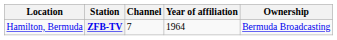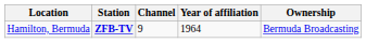ZFB-TV | Channel: 7 -> 9
